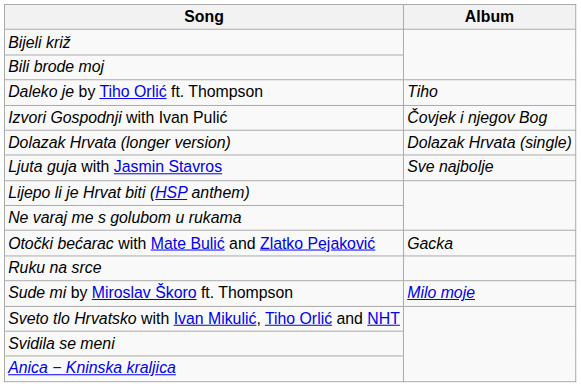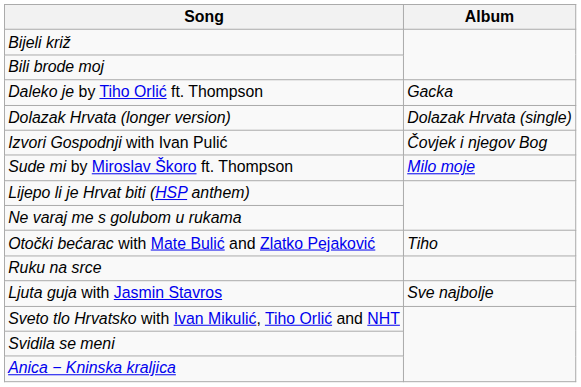Daleko je by Tiho Orlić ft. Thompson | Album: Tiho -> Gacka
rows swapped: Dolazak Hrvata (longer version) <-> Izvori Gospodnji with Ivan Pulić
rows swapped: Ljuta guja with Jasmin Stavros <-> Sude mi by Miroslav Škoro ft. Thompson
Otočki bećarac with Mate Bulić and Zlatko Pejaković | Album: Gacka -> Tiho
